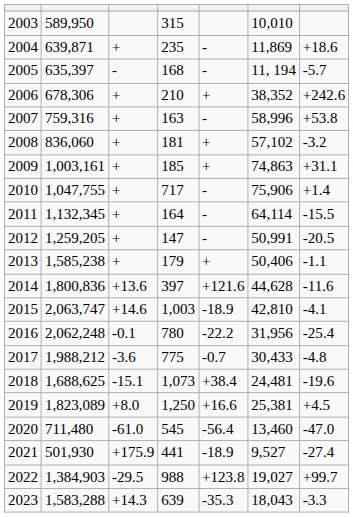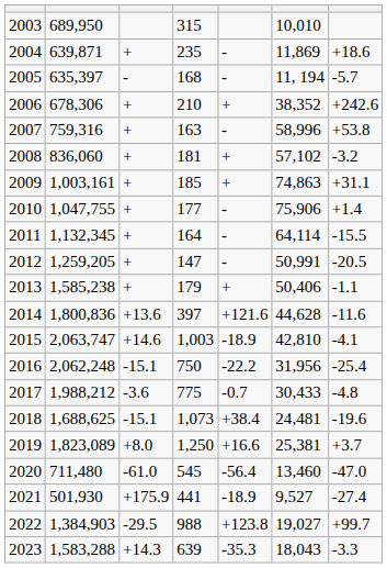2003 | column 2: 589,950 -> 689,950
2010 | column 4: 717 -> 177
2016 | column 3: -0.1 -> -15.1
2016 | column 4: 780 -> 750
2019 | column 7: +4.5 -> +3.7
